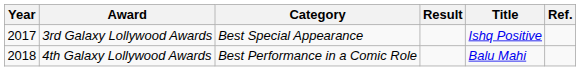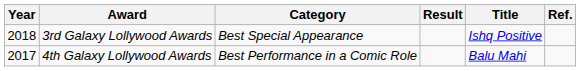3rd Galaxy Lollywood Awards | Year: 2017 -> 2018
4th Galaxy Lollywood Awards | Year: 2018 -> 2017
